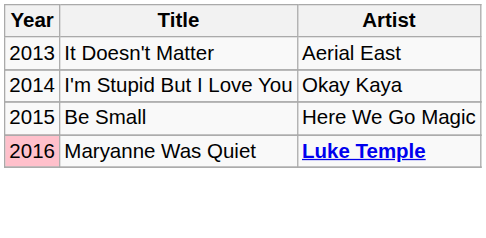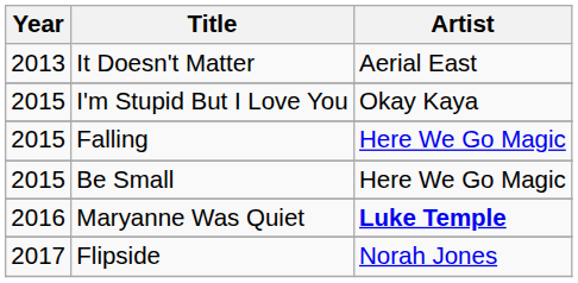I'm Stupid But I Love You | Year: 2014 -> 2015
+ row: 2015 | Falling | Here We Go Magic
Maryanne Was Quiet | Year: pink background -> no background
+ row: 2017 | Flipside | Norah Jones
